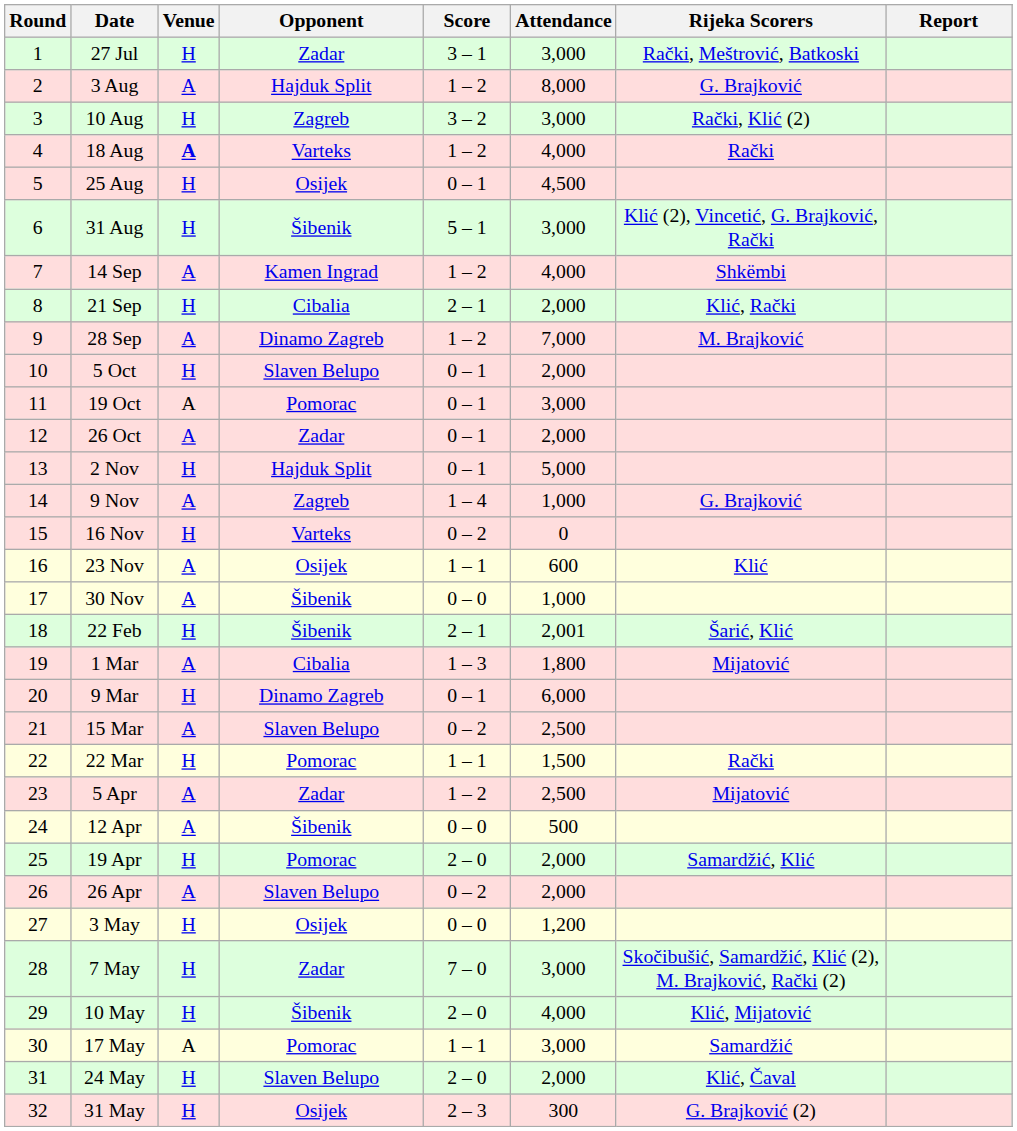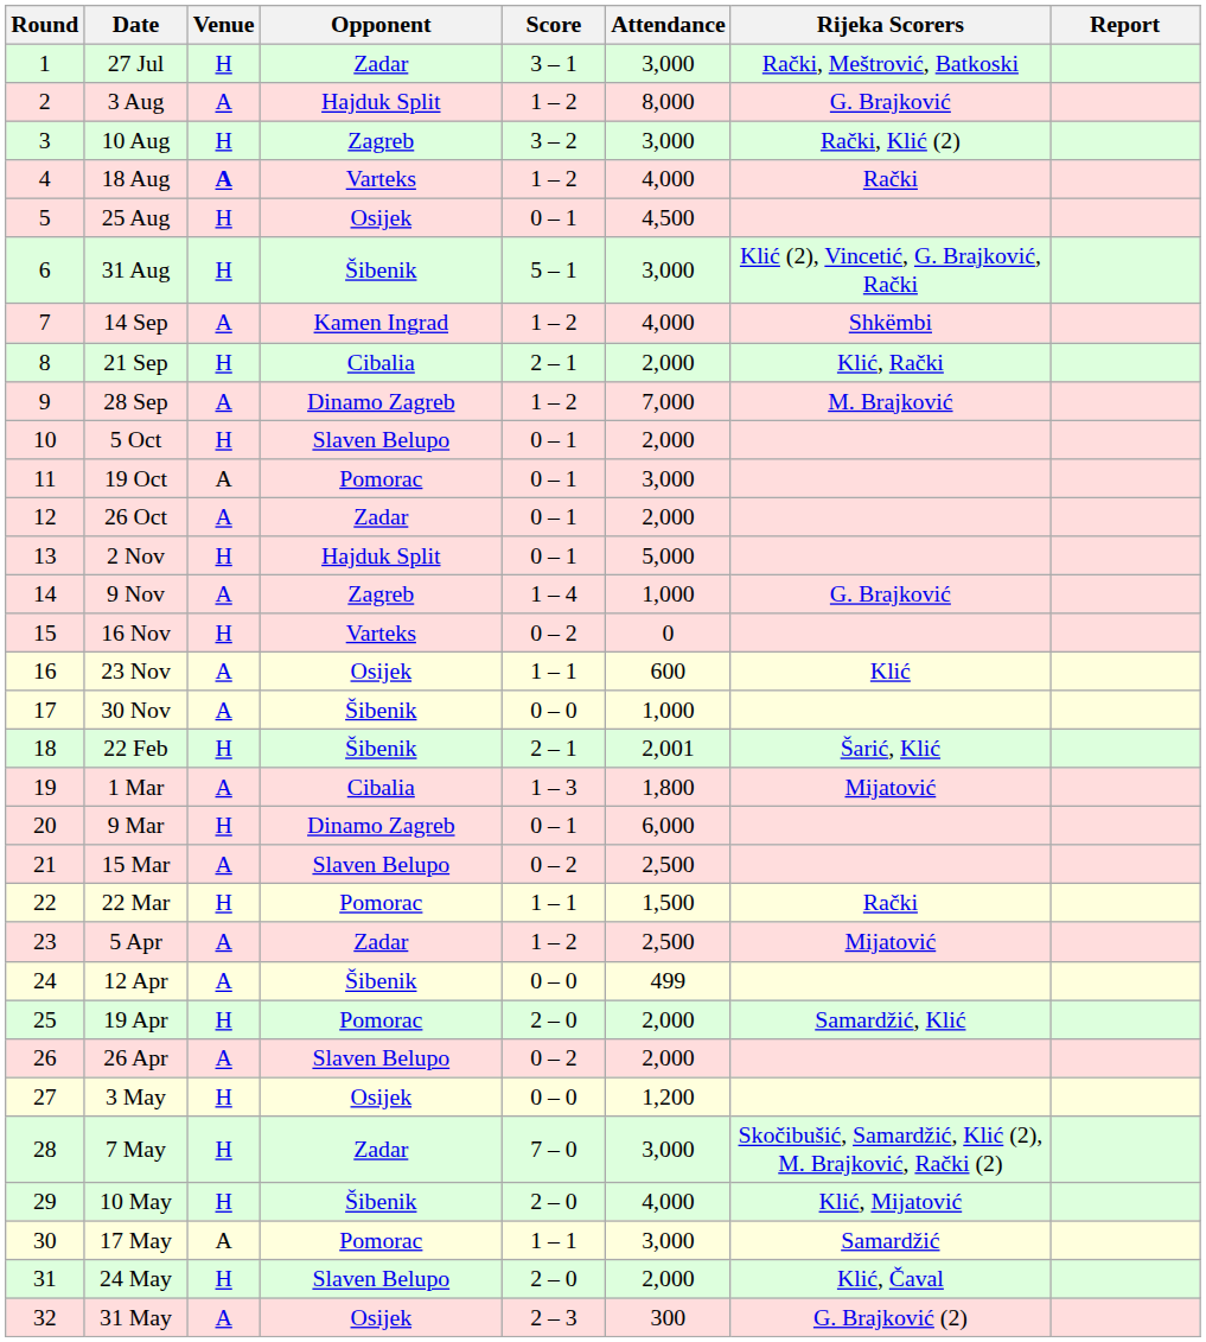12 Apr | Attendance: 500 -> 499
31 May | Venue: H -> A
